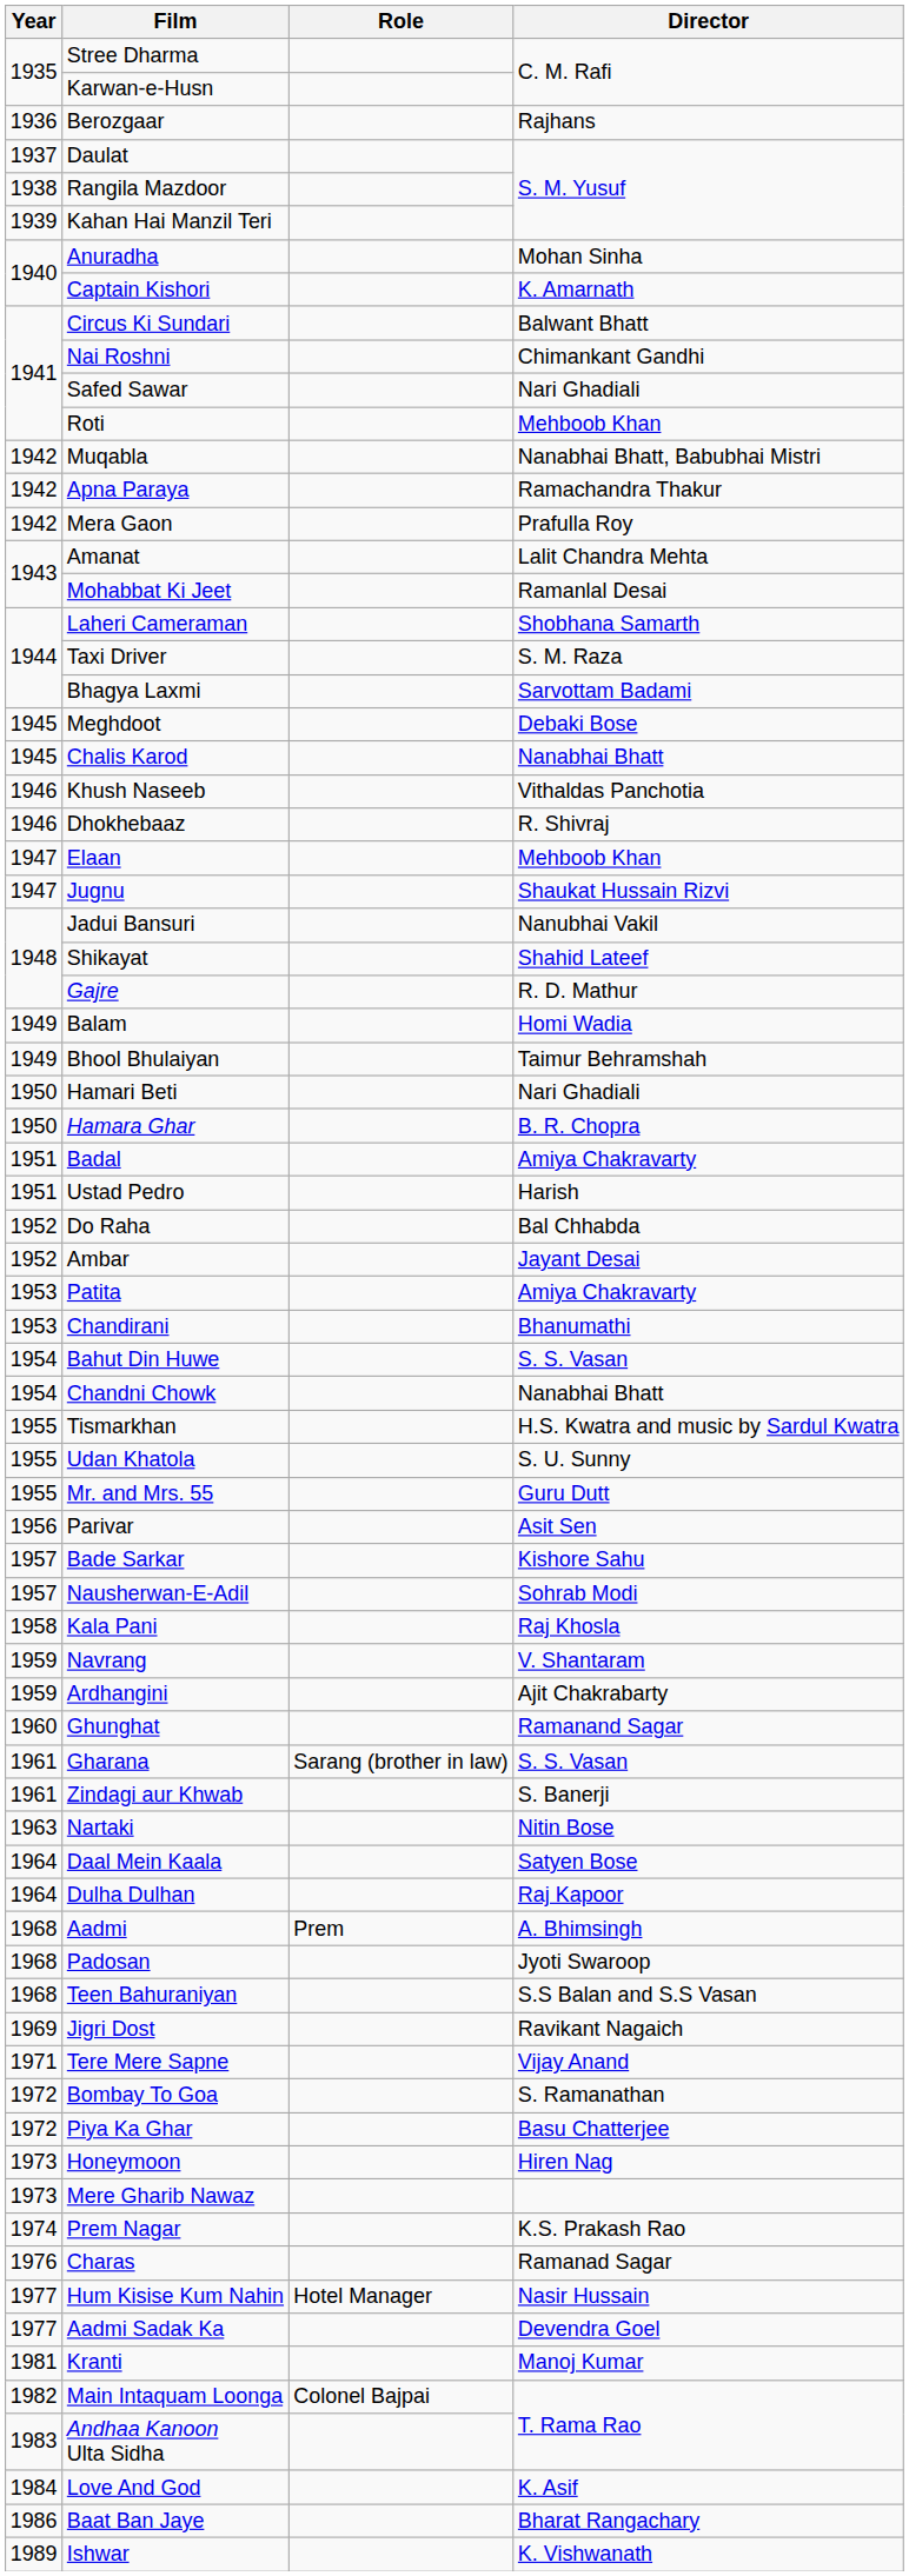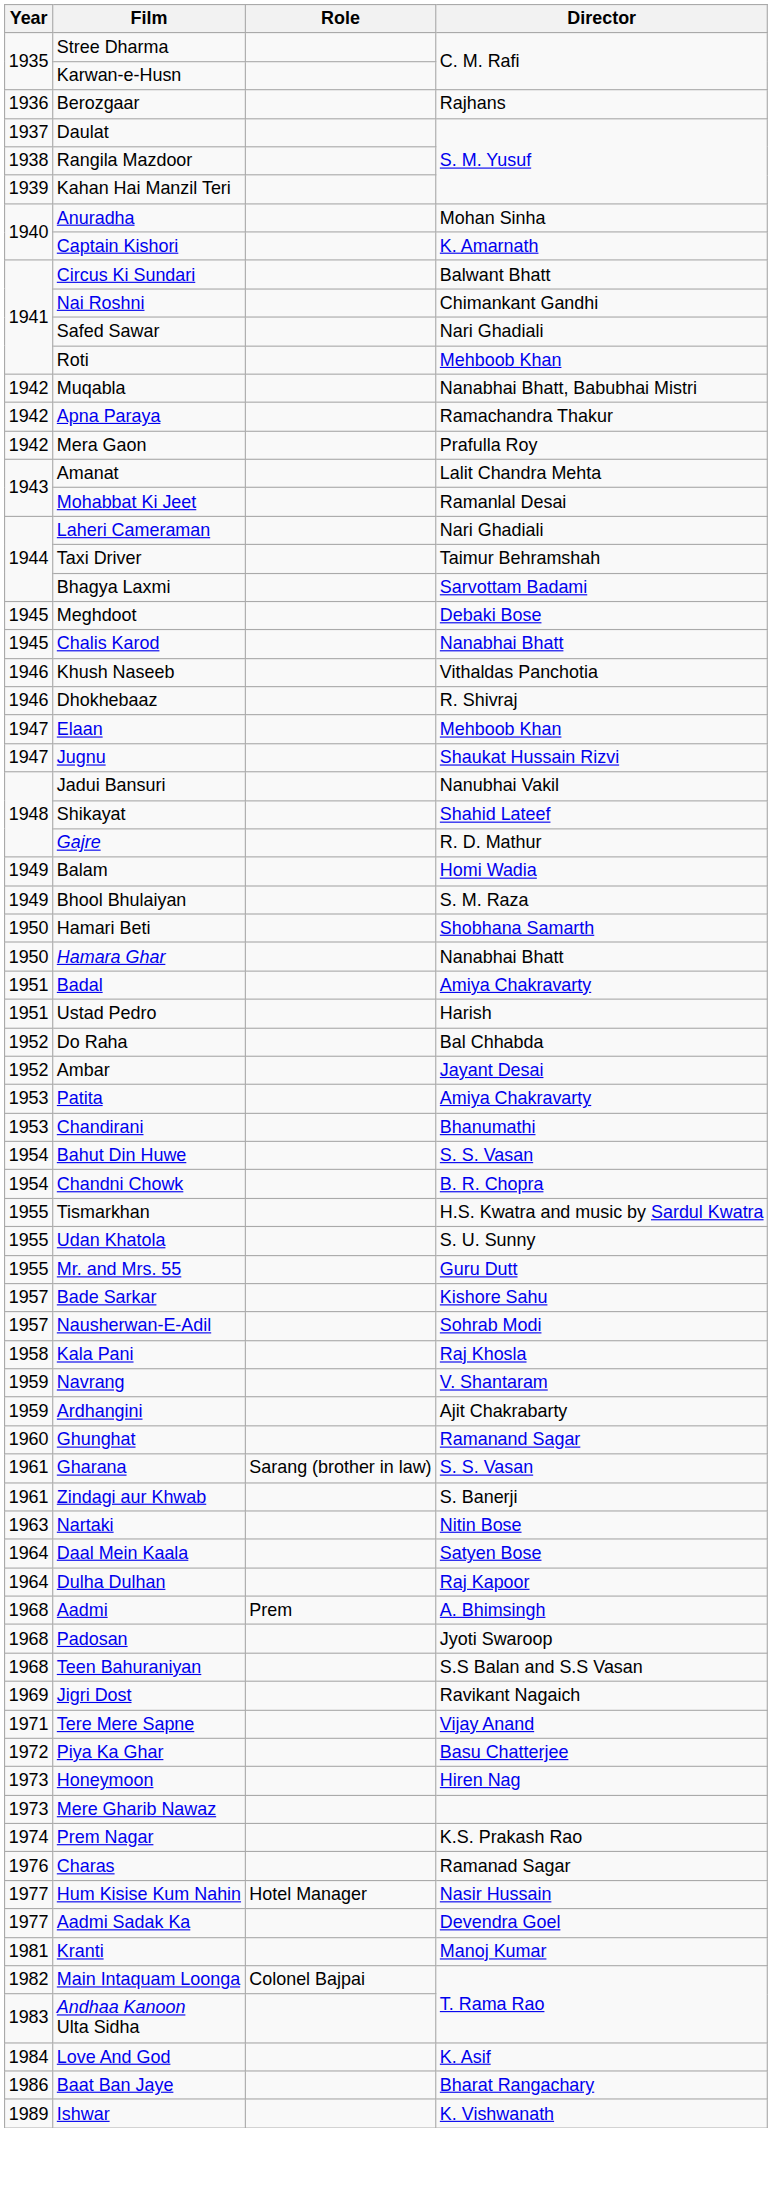Laheri Cameraman | Director: Shobhana Samarth -> Nari Ghadiali
Taxi Driver | Director: S. M. Raza -> Taimur Behramshah
Bhool Bhulaiyan | Director: Taimur Behramshah -> S. M. Raza
Hamari Beti | Director: Nari Ghadiali -> Shobhana Samarth
Hamara Ghar | Director: B. R. Chopra -> Nanabhai Bhatt
Chandni Chowk | Director: Nanabhai Bhatt -> B. R. Chopra
- row: 1956 | Parivar | Asit Sen
- row: 1972 | Bombay To Goa | S. Ramanathan
